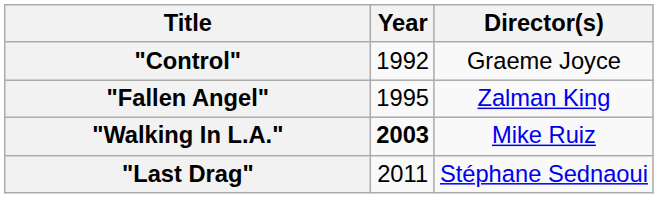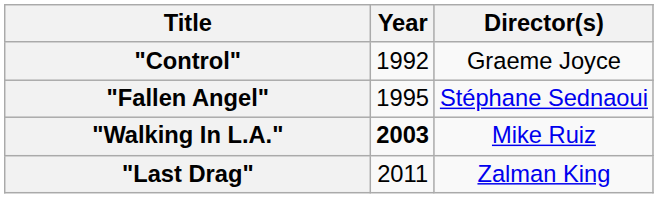"Fallen Angel" | Director(s): Zalman King -> Stéphane Sednaoui
"Last Drag" | Director(s): Stéphane Sednaoui -> Zalman King
